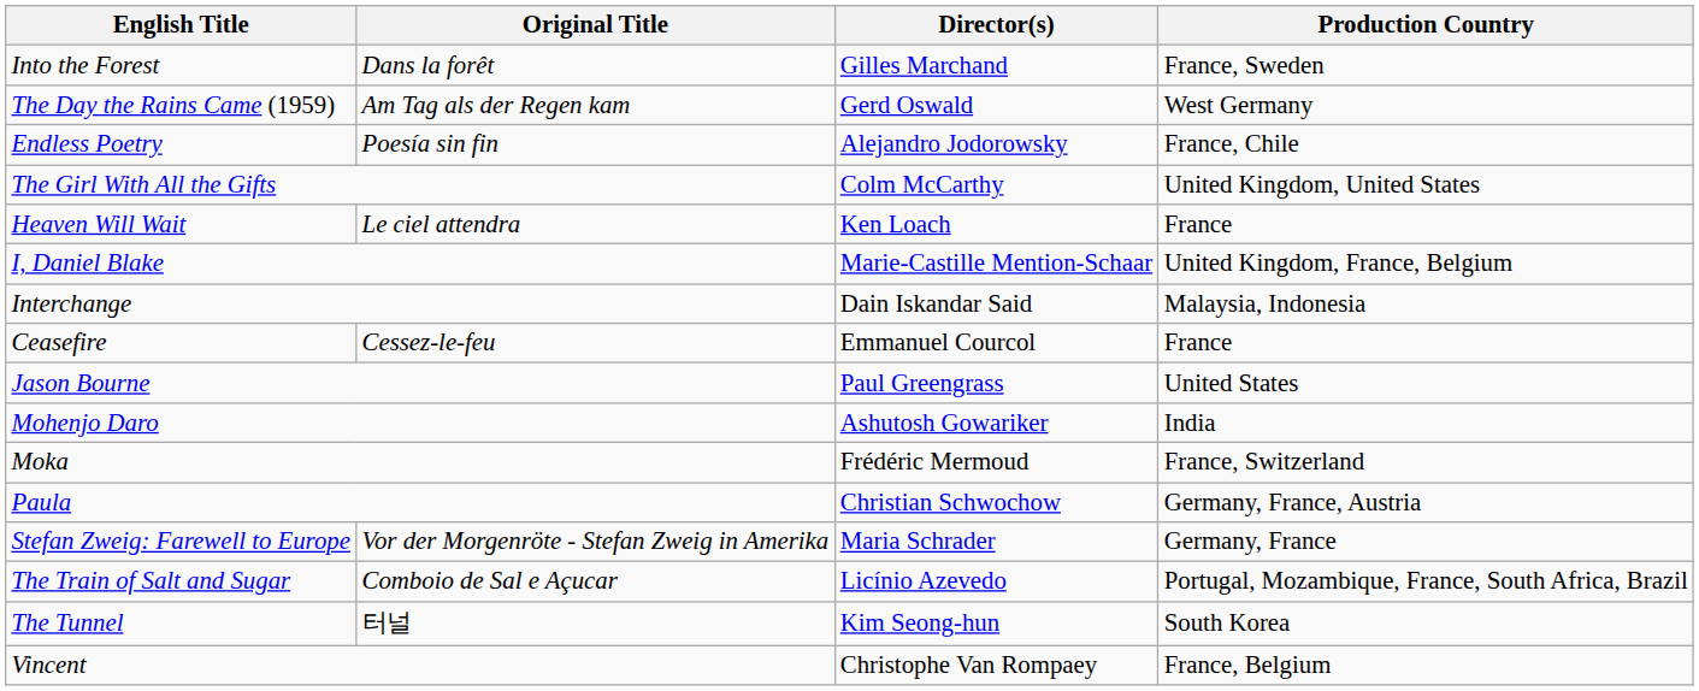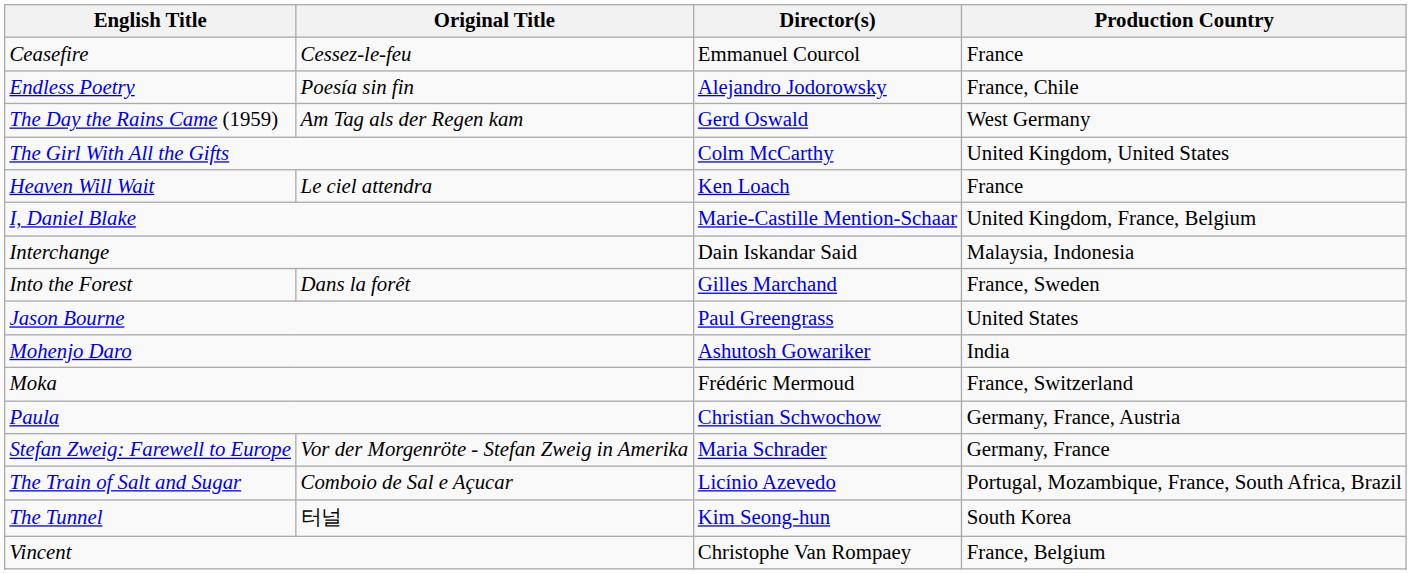rows swapped: Ceasefire <-> Into the Forest
rows swapped: The Day the Rains Came (1959) <-> Endless Poetry
